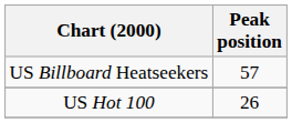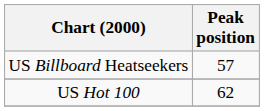US Hot 100 | Peak position: 26 -> 62
